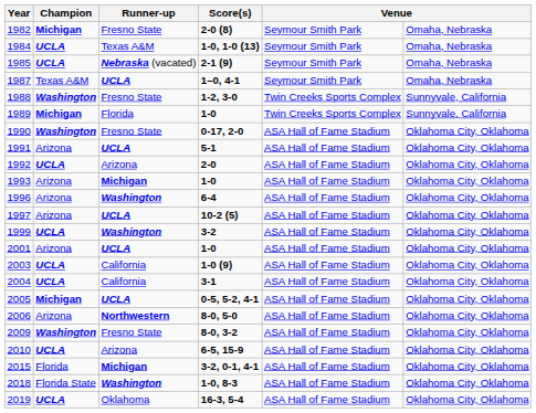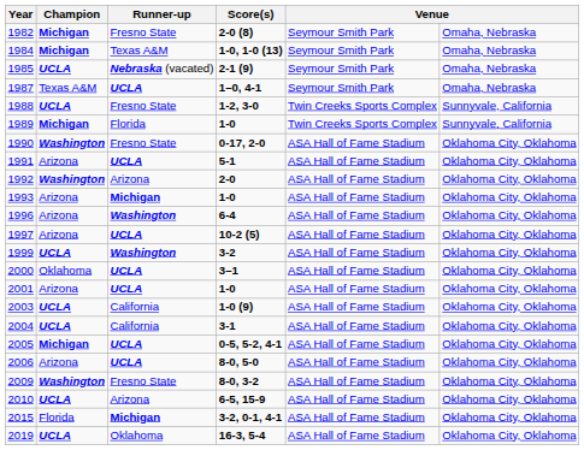1984 | Champion: UCLA -> Michigan
1988 | Champion: Washington -> UCLA
1992 | Champion: UCLA -> Washington
+ row: 2000 | Oklahoma | UCLA | 3–1 | ASA Hall of Fame Stadium | Oklahoma City, Oklahoma
2006 | Runner-up: Northwestern -> UCLA
- row: 2018 | Florida State | Washington | 1-0, 8-3 | ASA Hall of Fame Stadium | Oklahoma City, Oklahoma
